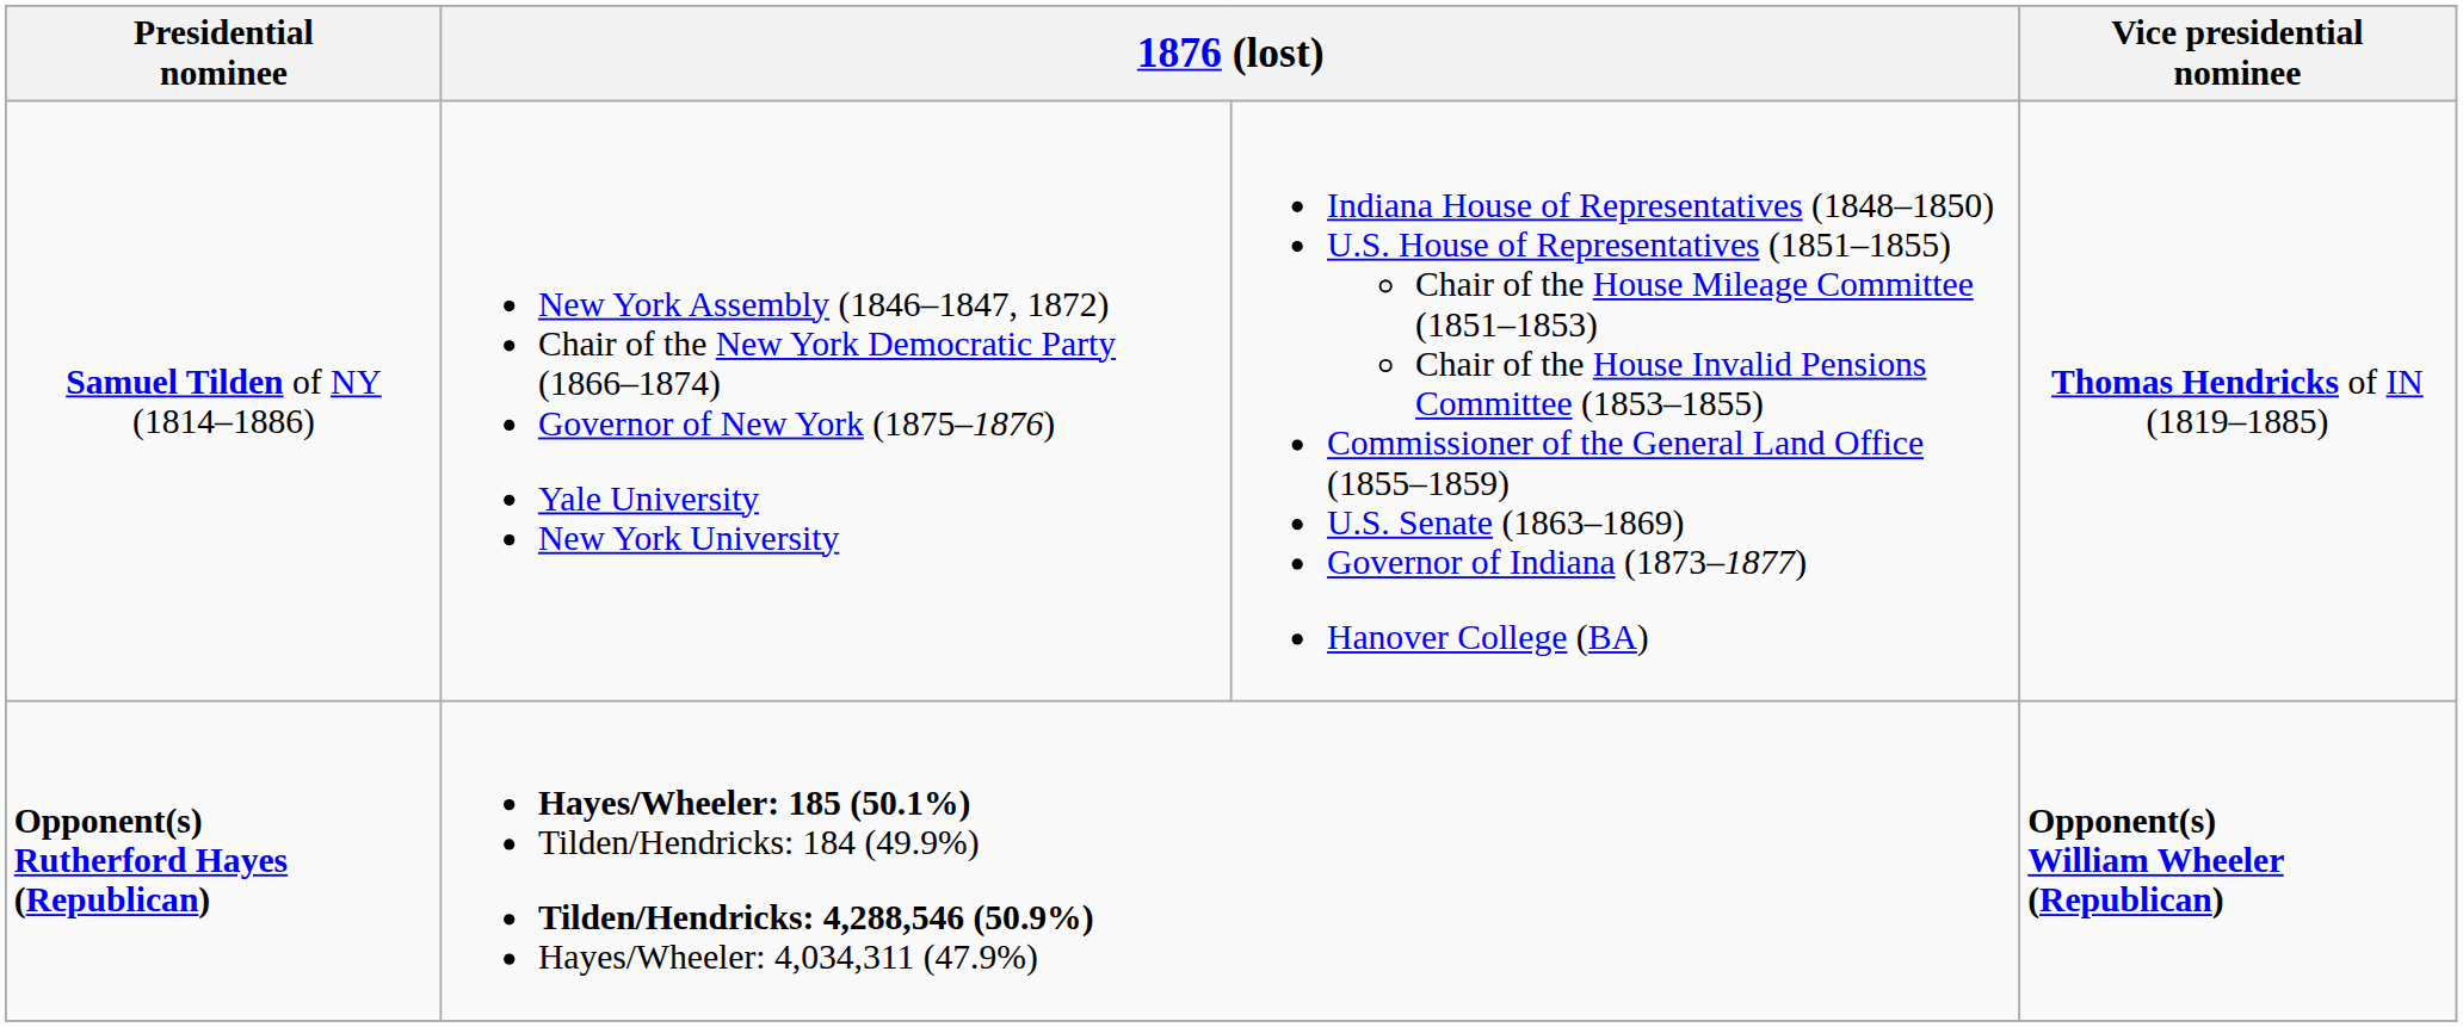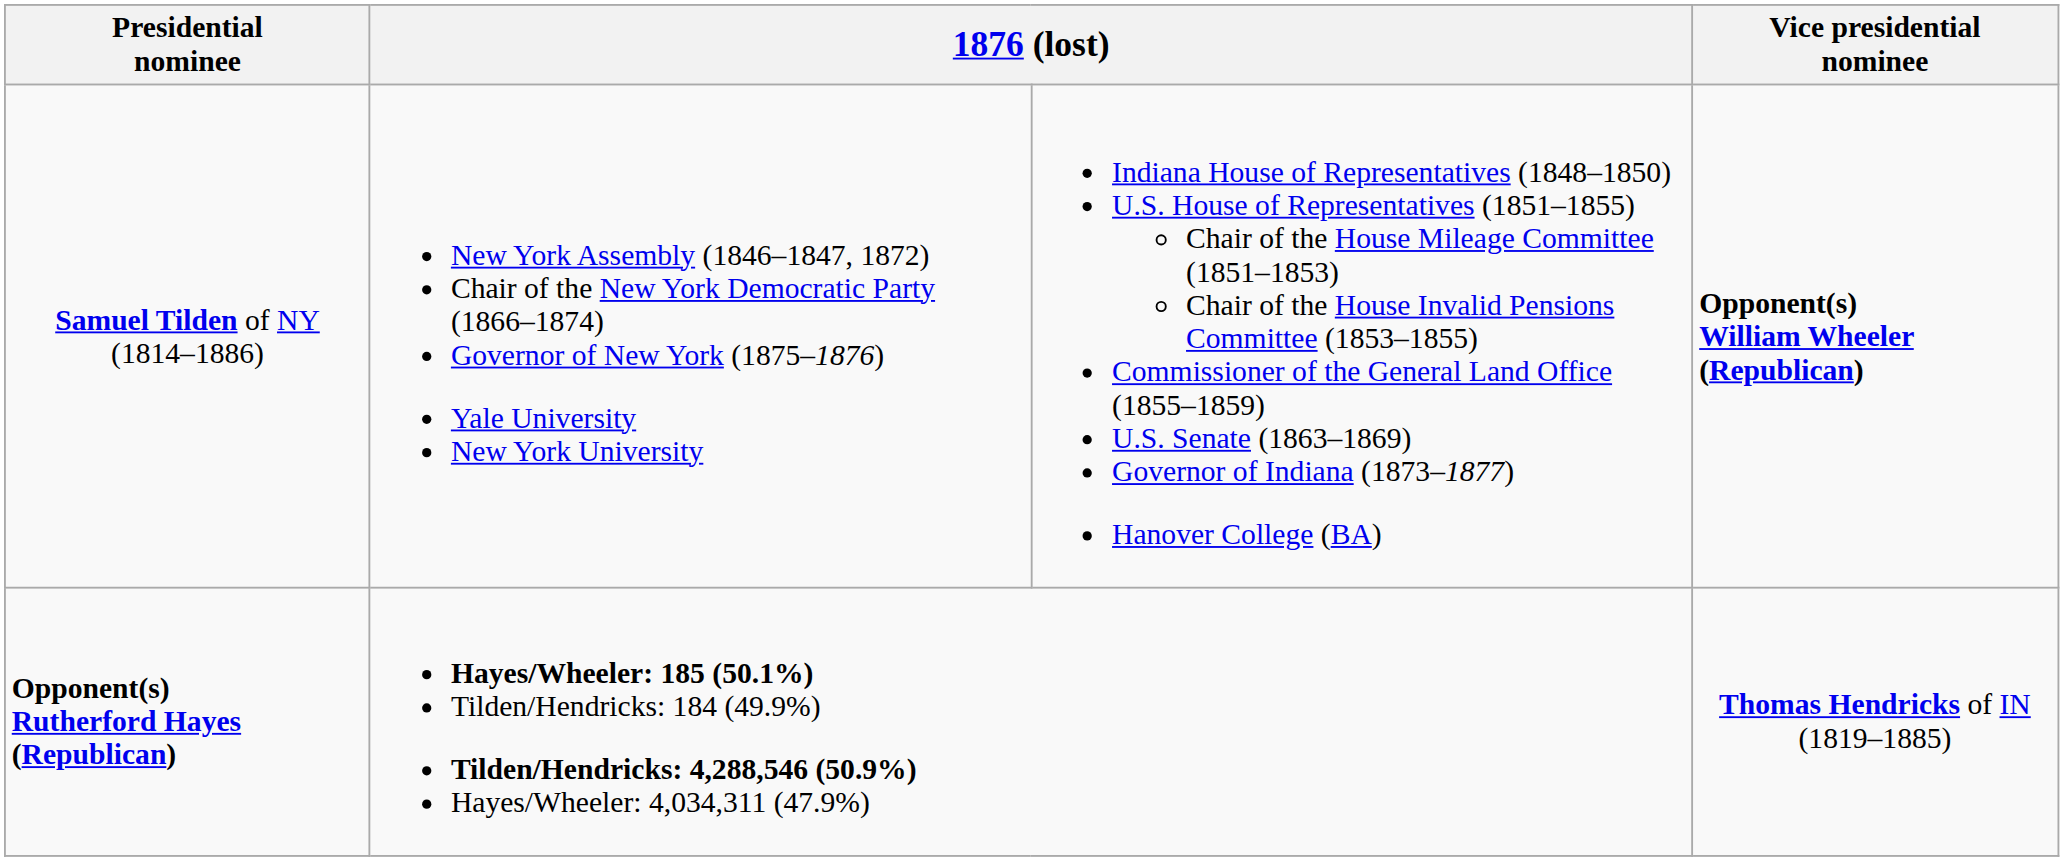Samuel Tilden of NY (1814–1886) | Vice presidential nominee: Thomas Hendricks of IN (1819–1885) -> Opponent(s) William Wheeler (Republican)
Opponent(s) Rutherford Hayes (Republican) | Vice presidential nominee: Opponent(s) William Wheeler (Republican) -> Thomas Hendricks of IN (1819–1885)
